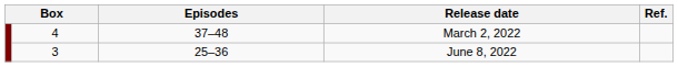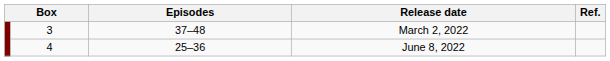March 2, 2022 | column 2: 4 -> 3
June 8, 2022 | column 2: 3 -> 4
